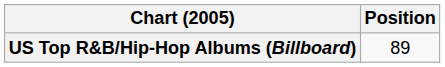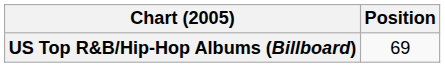US Top R&B/Hip-Hop Albums (Billboard) | Position: 89 -> 69
